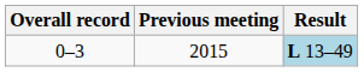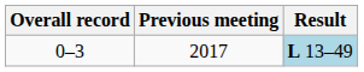0–3 | Previous meeting: 2015 -> 2017
